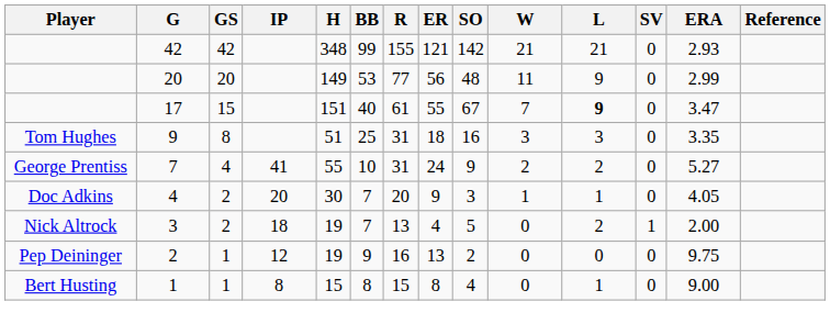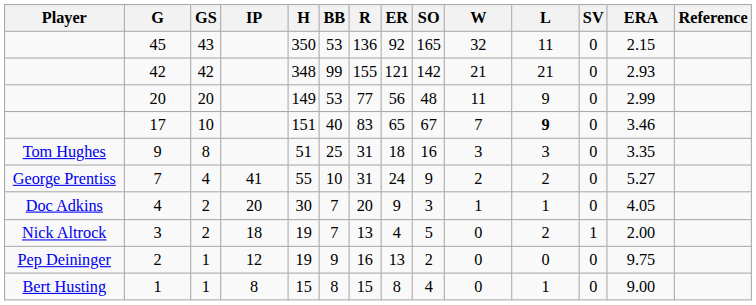+ row: 45 | 43 | 350 | 53 | 136 | 92 | 165 | 32 | 11 | 0 | 2.15
17 | GS: 15 -> 10
17 | R: 61 -> 83
17 | ER: 55 -> 65
17 | ERA: 3.47 -> 3.46
